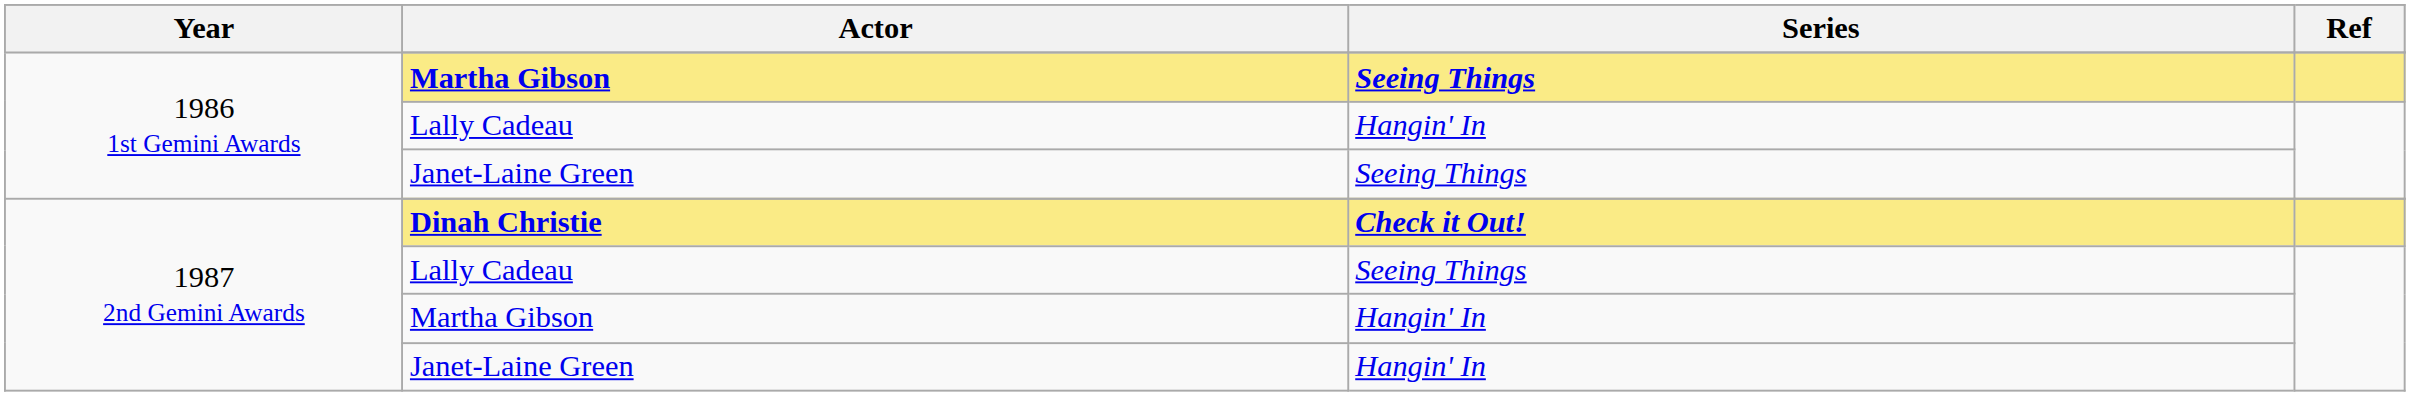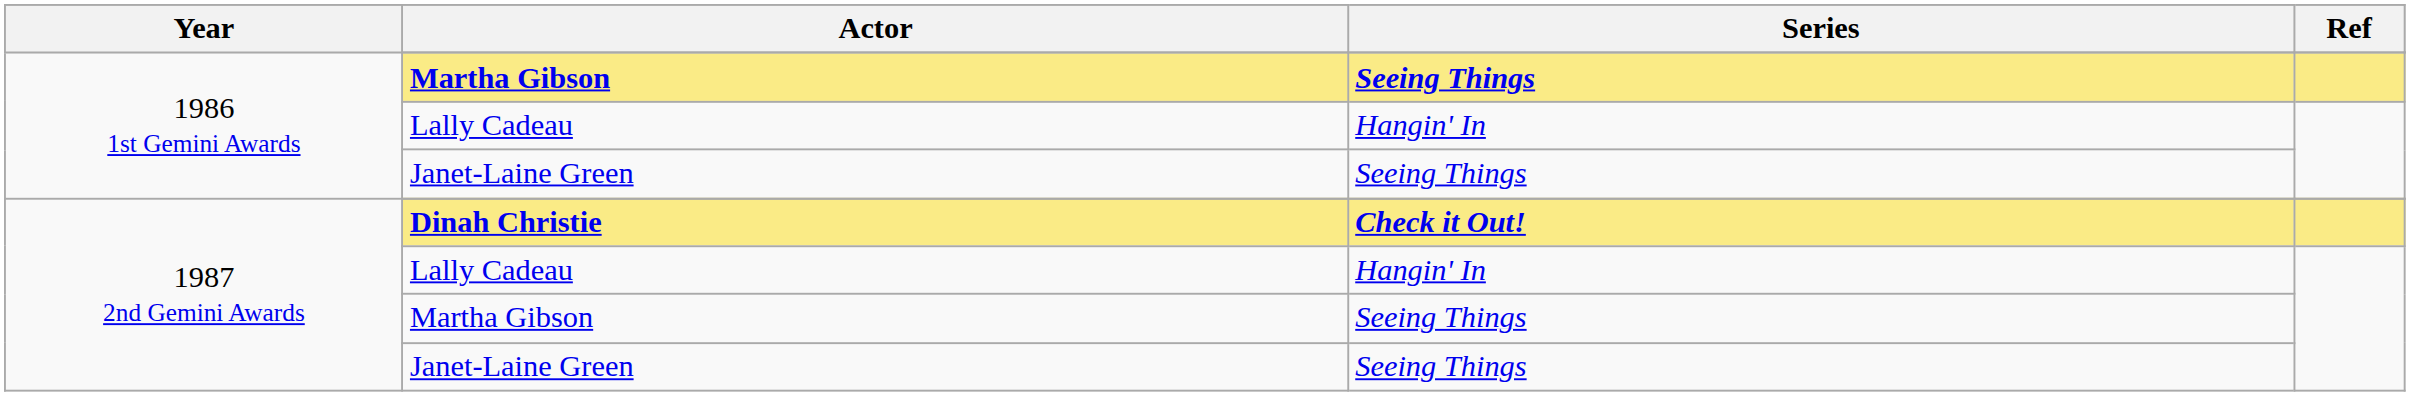1987 2nd Gemini Awards / Lally Cadeau | Series: Seeing Things -> Hangin' In
1987 2nd Gemini Awards / Martha Gibson | Series: Hangin' In -> Seeing Things
1987 2nd Gemini Awards / Janet-Laine Green | Series: Hangin' In -> Seeing Things
